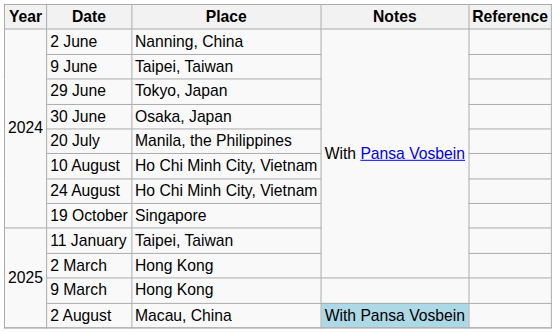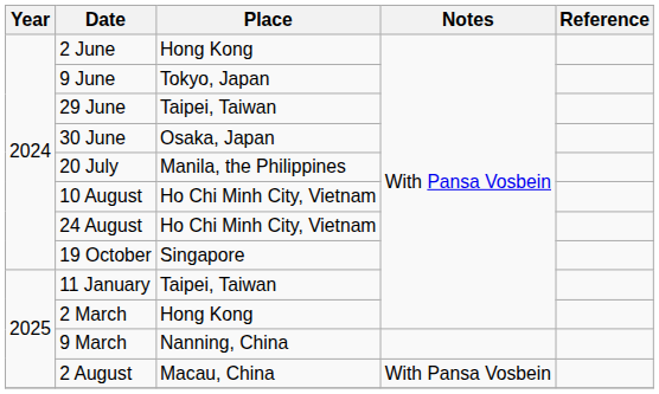2 June | Place: Nanning, China -> Hong Kong
9 June | Place: Taipei, Taiwan -> Tokyo, Japan
29 June | Place: Tokyo, Japan -> Taipei, Taiwan
9 March | Place: Hong Kong -> Nanning, China
2 August | Notes: lightblue background -> no background
